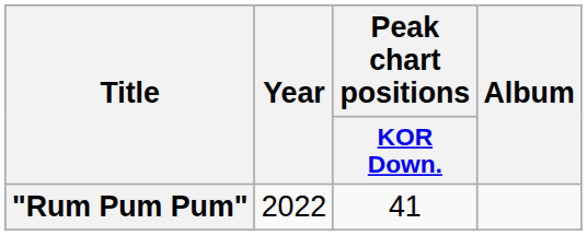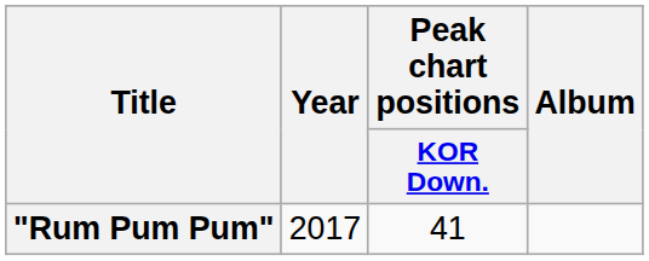"Rum Pum Pum" | Year: 2022 -> 2017
